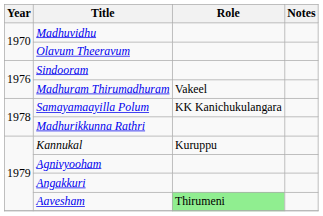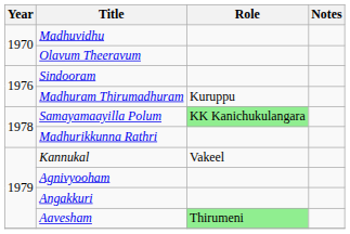Madhuram Thirumadhuram | Role: Vakeel -> Kuruppu
Samayamaayilla Polum | Role: no background -> lightgreen background
Kannukal | Role: Kuruppu -> Vakeel
